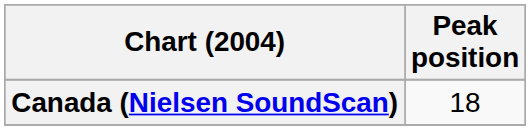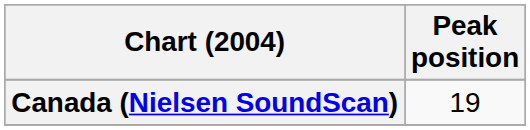Canada (Nielsen SoundScan) | Peak position: 18 -> 19
